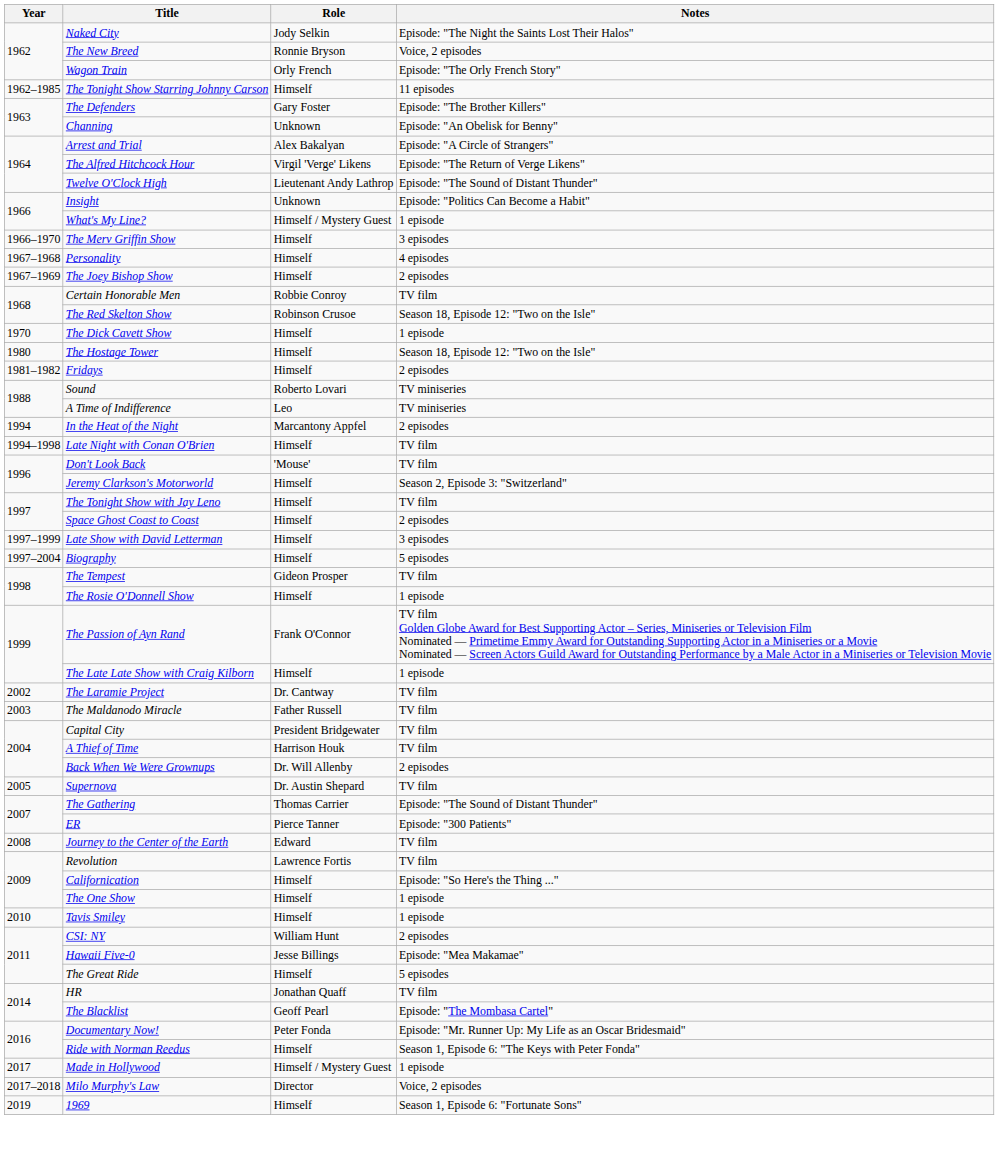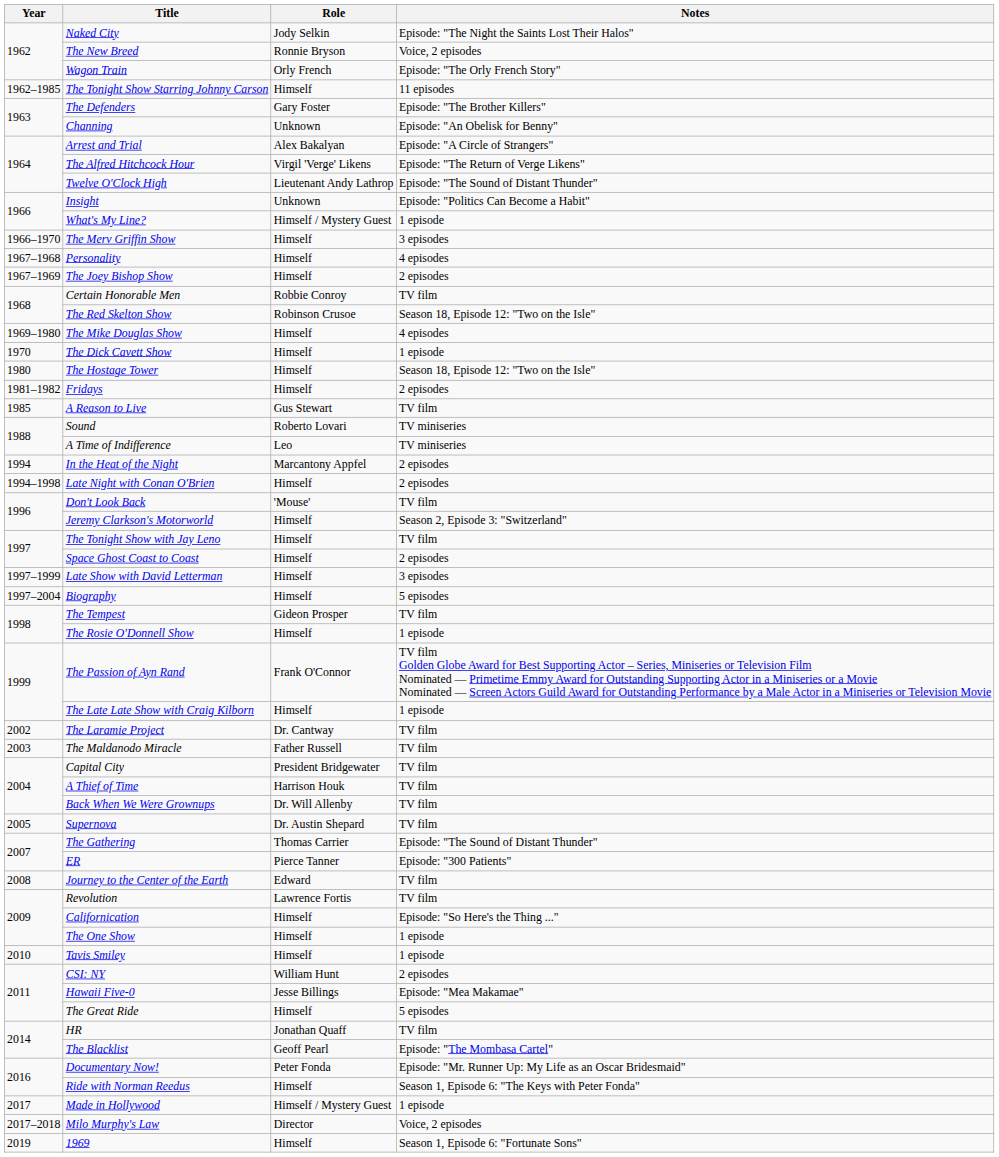+ row: 1969–1980 | The Mike Douglas Show | Himself | 4 episodes
+ row: 1985 | A Reason to Live | Gus Stewart | TV film
Late Night with Conan O'Brien | Notes: TV film -> 2 episodes
Back When We Were Grownups | Notes: 2 episodes -> TV film
